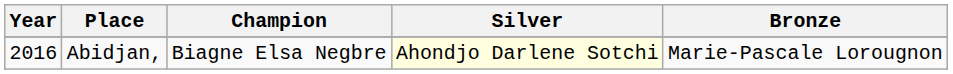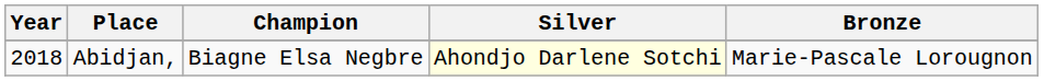Abidjan, | Year: 2016 -> 2018
